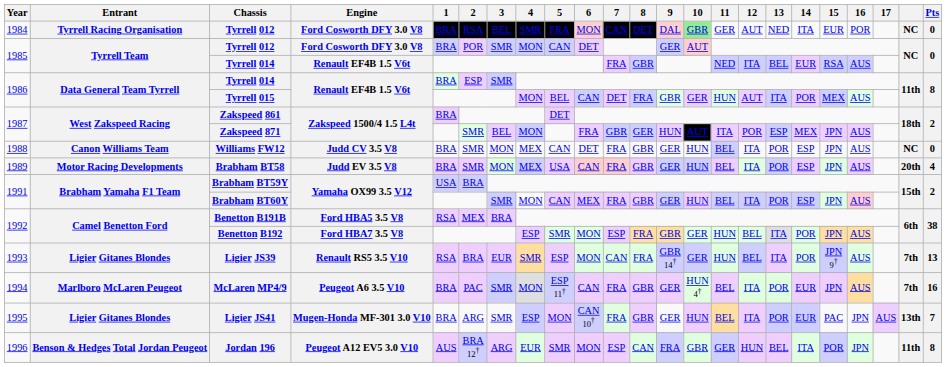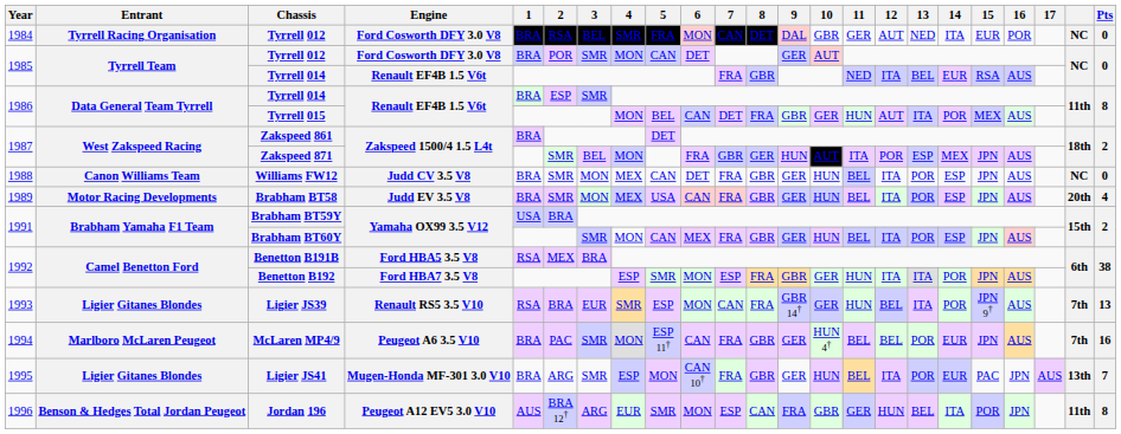1984 / Tyrrell 012 | 10: lightgreen background -> no background
Benetton B192 | 12: BEL -> ITA
McLaren MP4/9 | 12: ITA -> BEL
